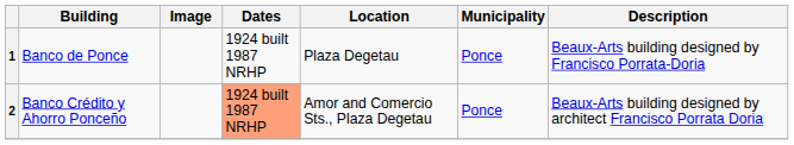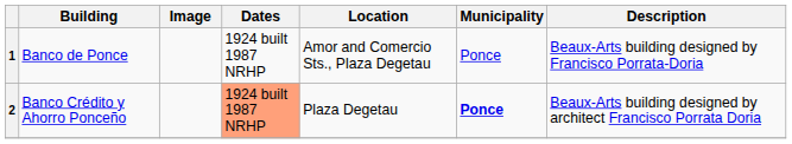1 | Location: Plaza Degetau -> Amor and Comercio Sts., Plaza Degetau
2 | Location: Amor and Comercio Sts., Plaza Degetau -> Plaza Degetau
2 | Municipality: normal -> bold
